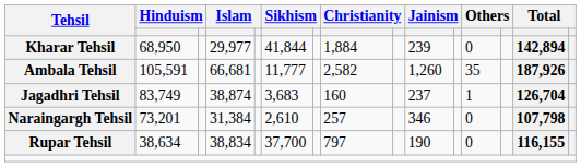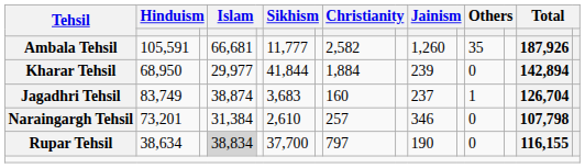rows swapped: Ambala Tehsil <-> Kharar Tehsil
Rupar Tehsil | column 4: no background -> lightgrey background
